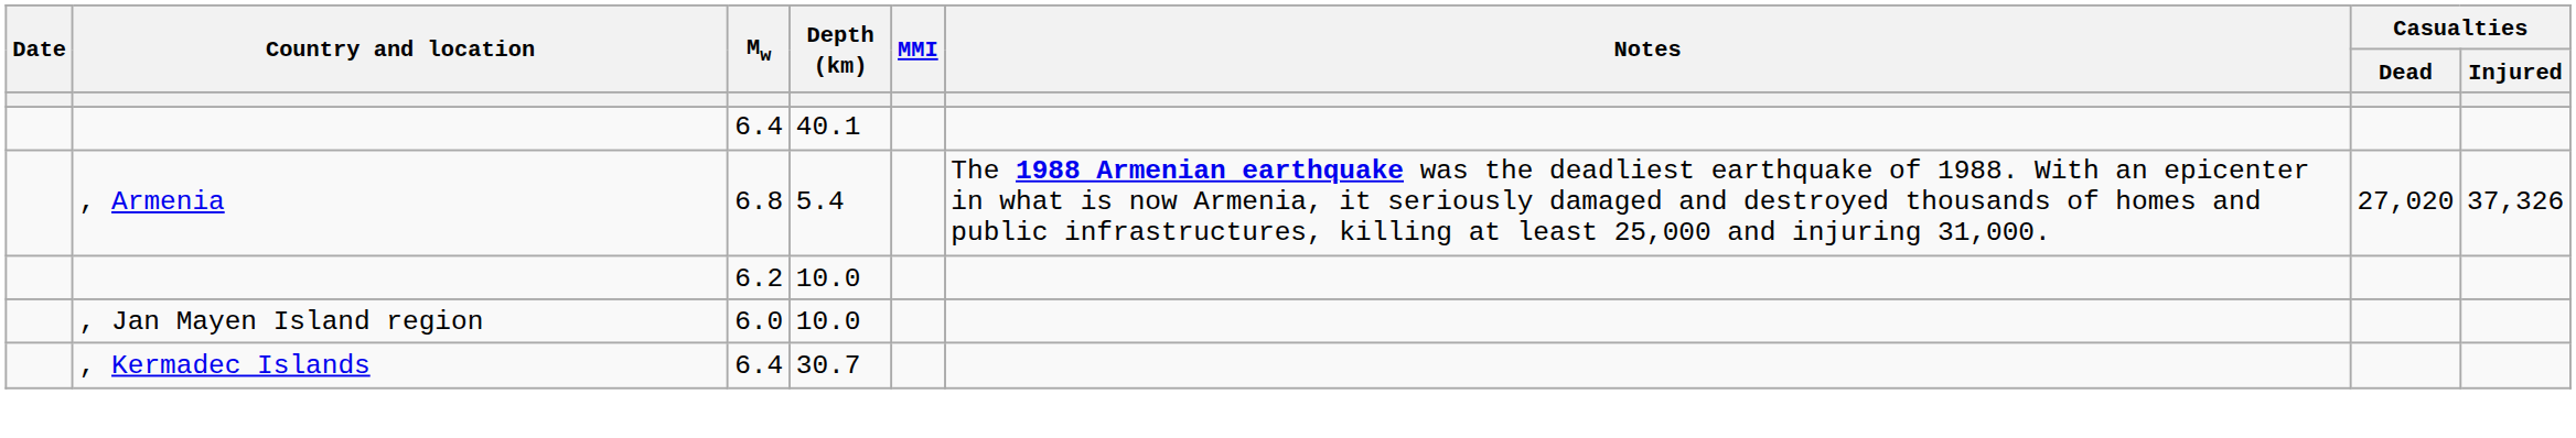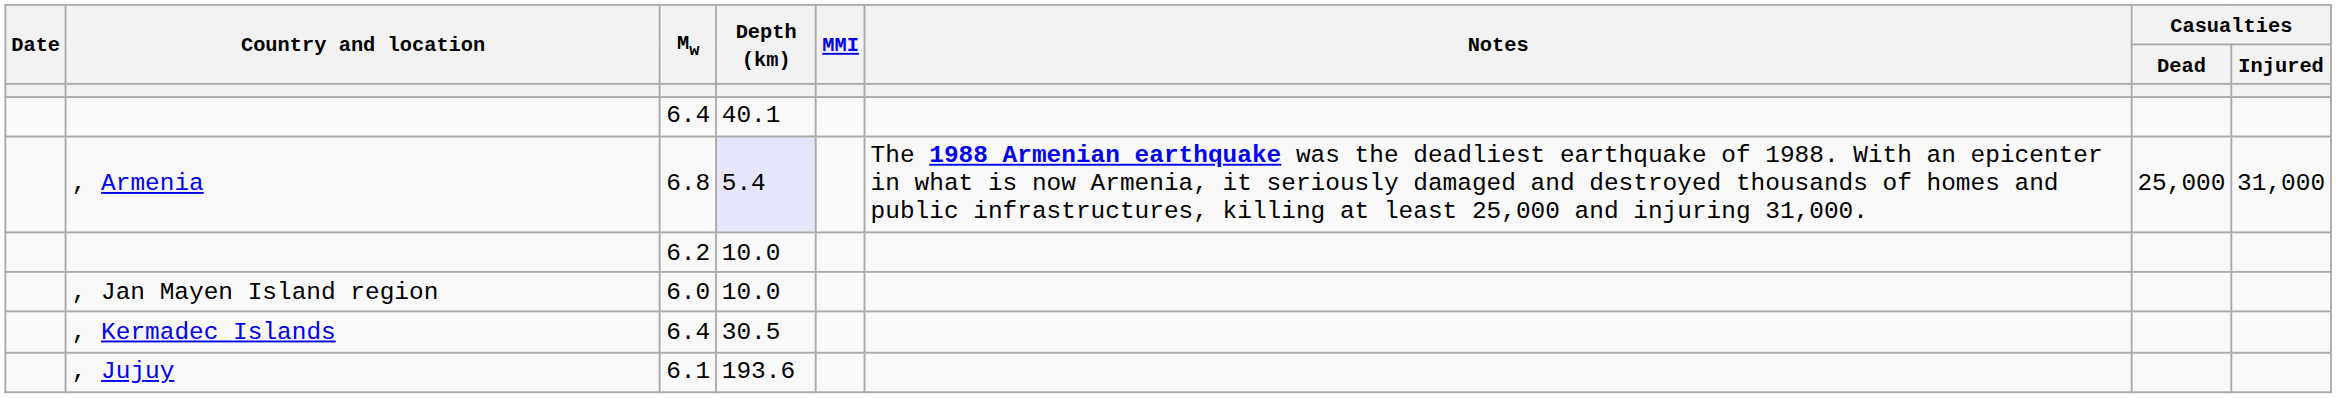, Armenia | Depth (km): no background -> lavender background
, Armenia | Casualties / Dead: 27,020 -> 25,000
, Armenia | Casualties / Injured: 37,326 -> 31,000
, Kermadec Islands | Depth (km): 30.7 -> 30.5
+ row: , Jujuy | 6.1 | 193.6
